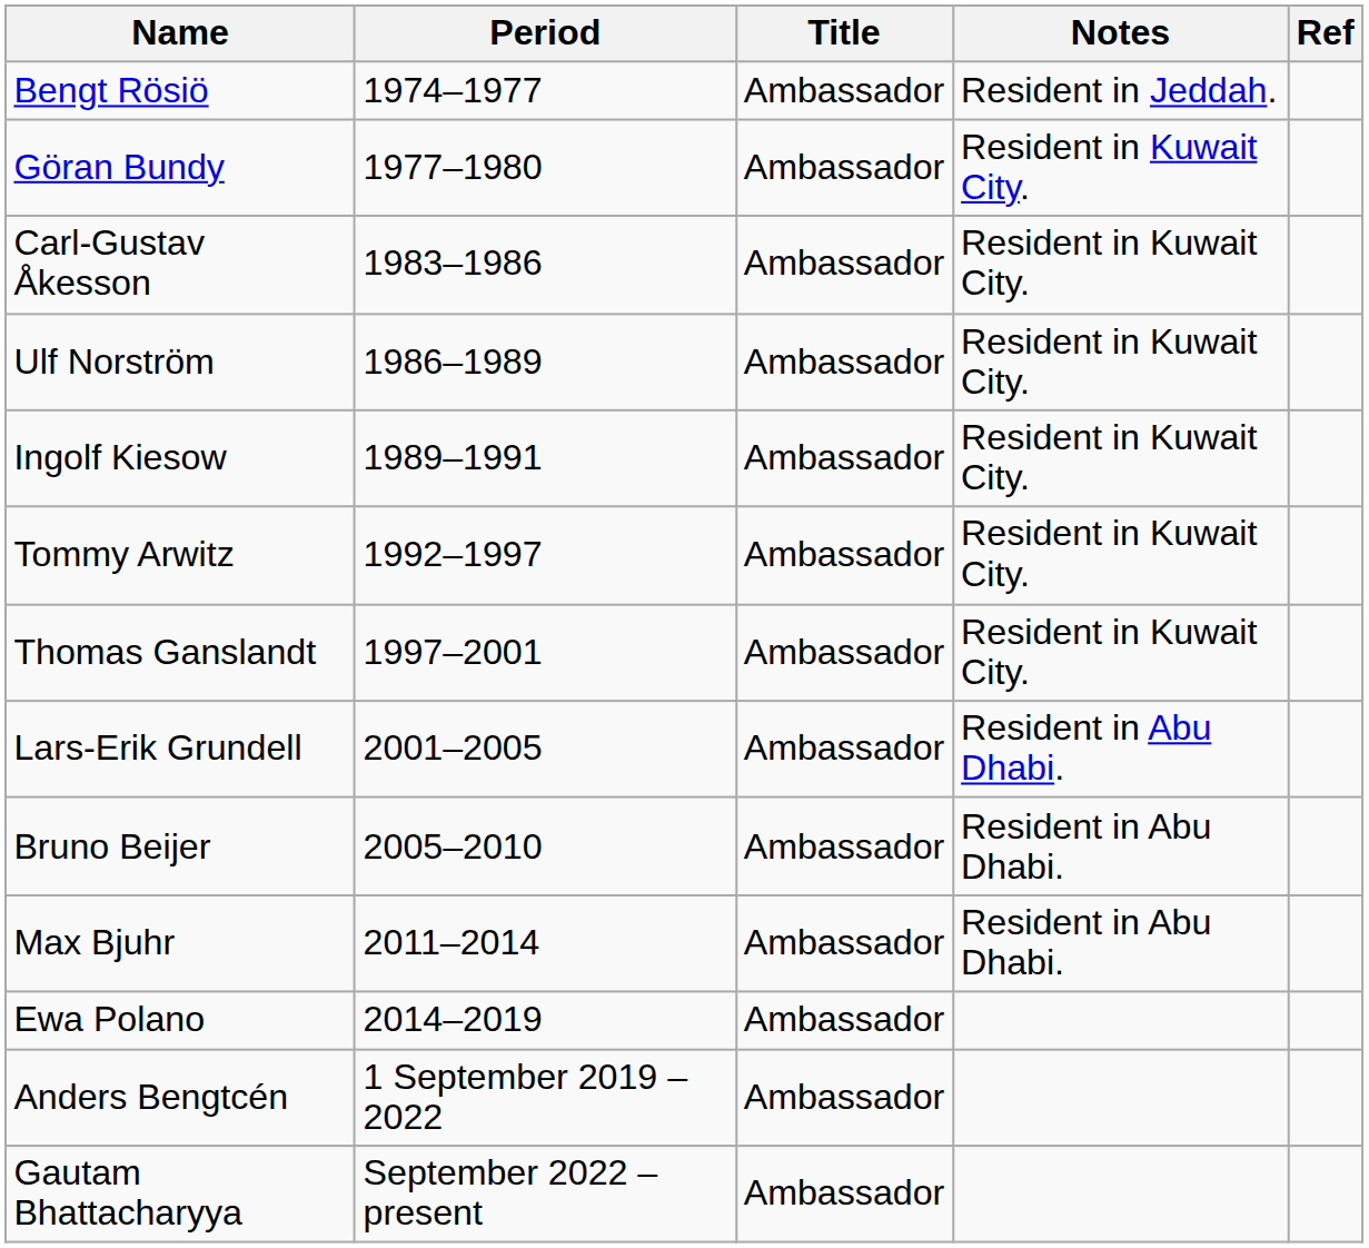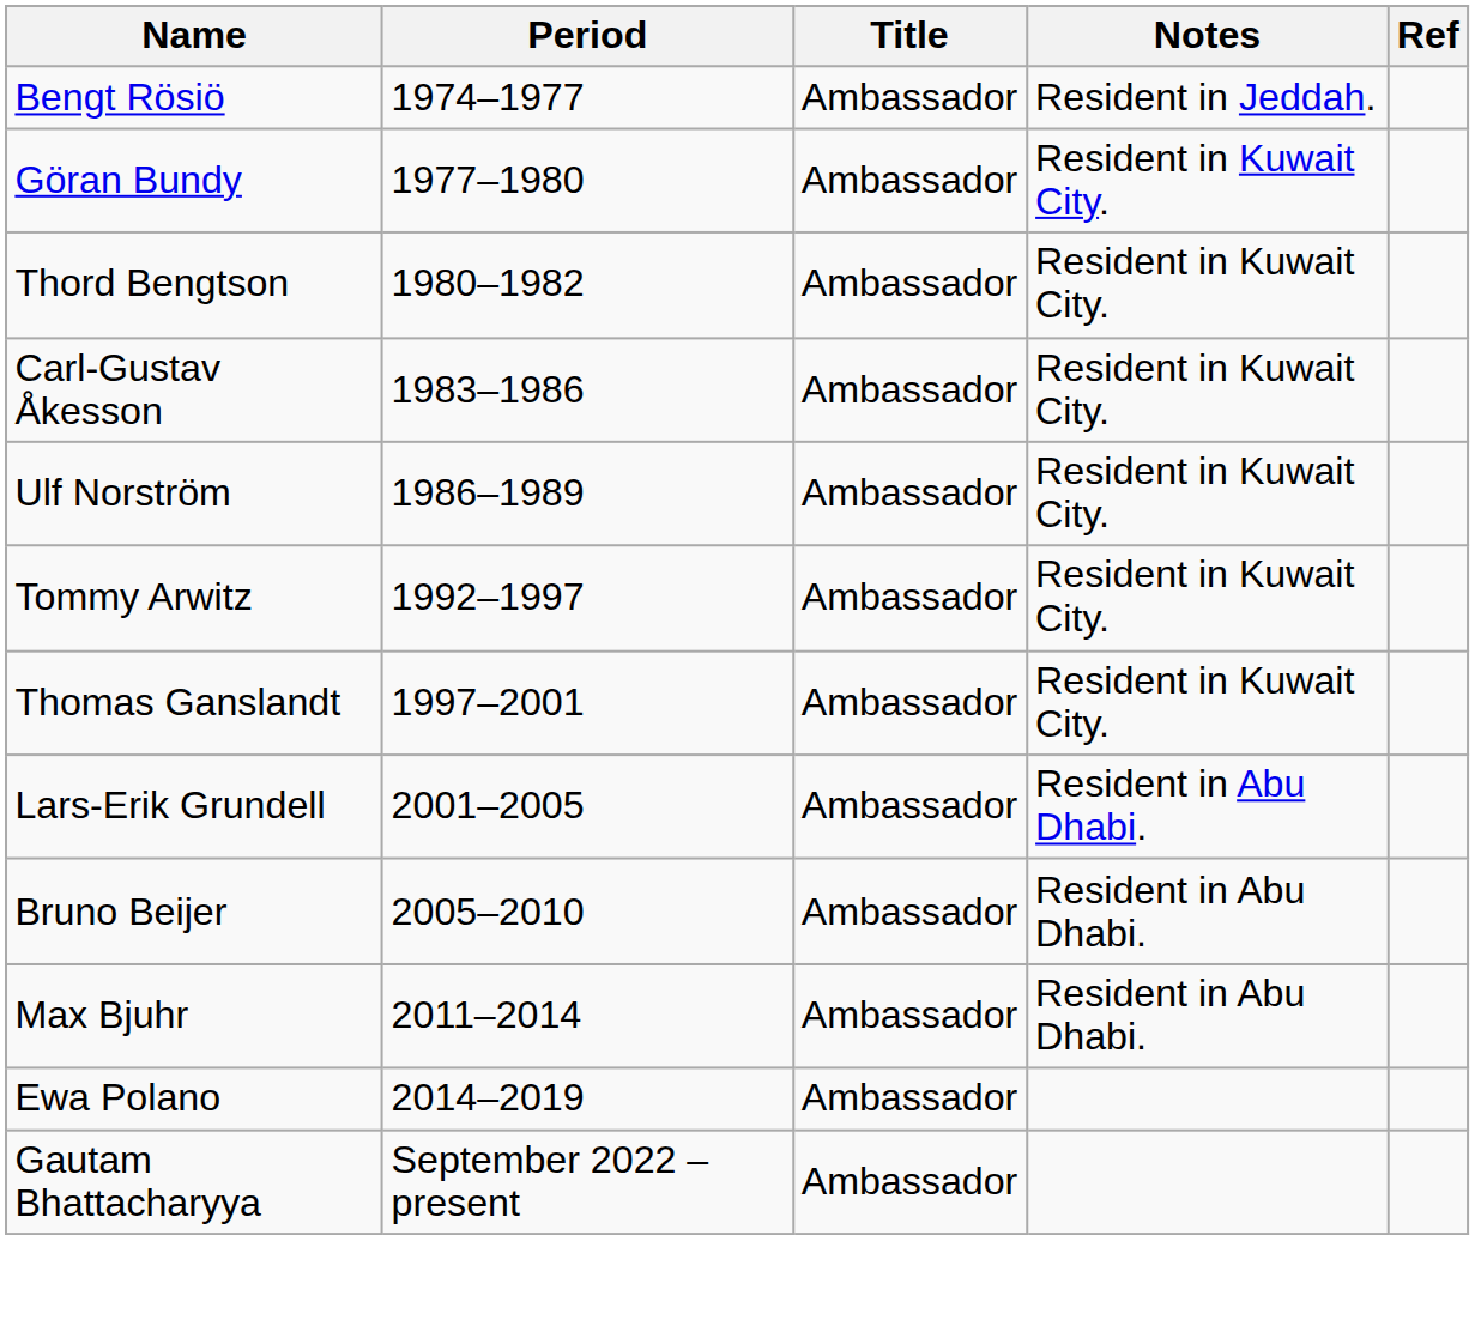+ row: Thord Bengtson | 1980–1982 | Ambassador | Resident in Kuwait City.
- row: Ingolf Kiesow | 1989–1991 | Ambassador | Resident in Kuwait City.
- row: Anders Bengtcén | 1 September 2019 – 2022 | Ambassador
